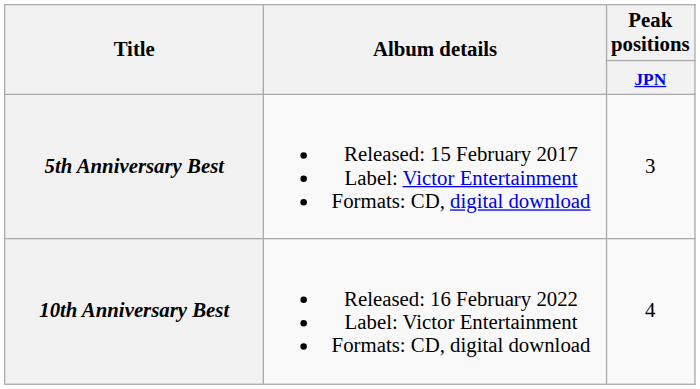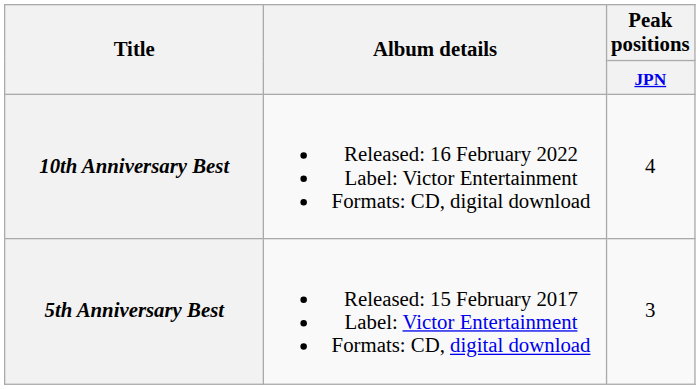rows swapped: 5th Anniversary Best <-> 10th Anniversary Best
